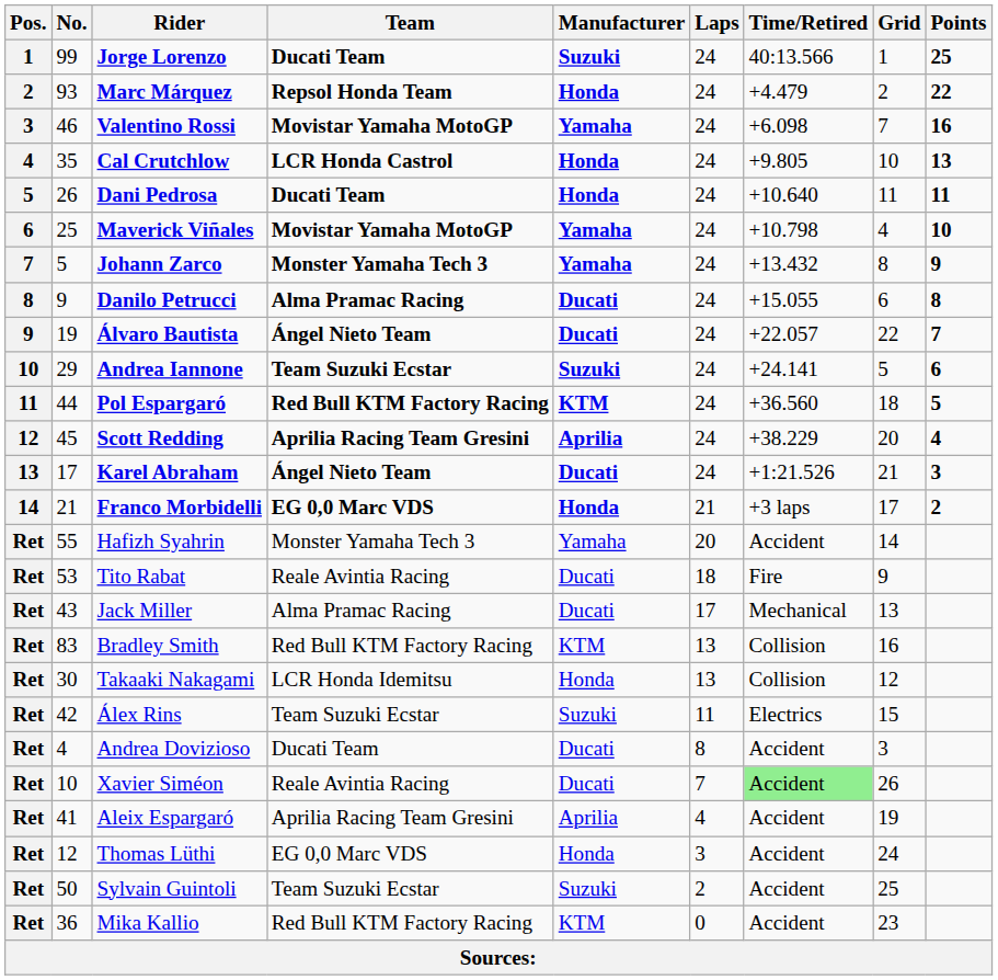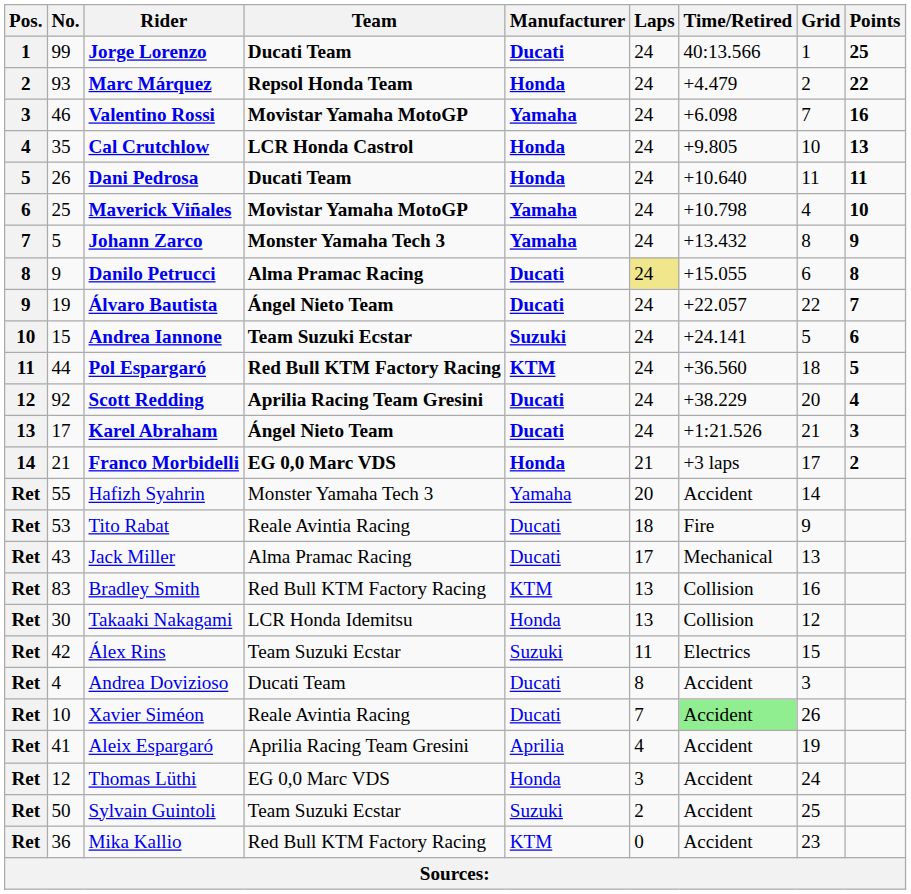Jorge Lorenzo | Manufacturer: Suzuki -> Ducati
Danilo Petrucci | Laps: no background -> khaki background
Andrea Iannone | No.: 29 -> 15
Scott Redding | No.: 45 -> 92
Scott Redding | Manufacturer: Aprilia -> Ducati
